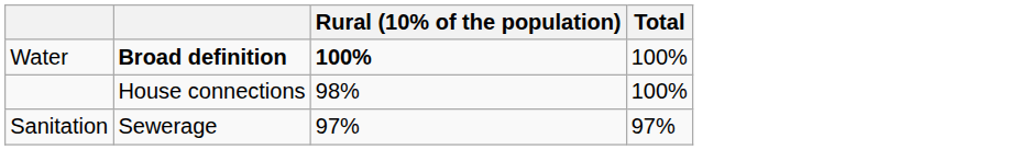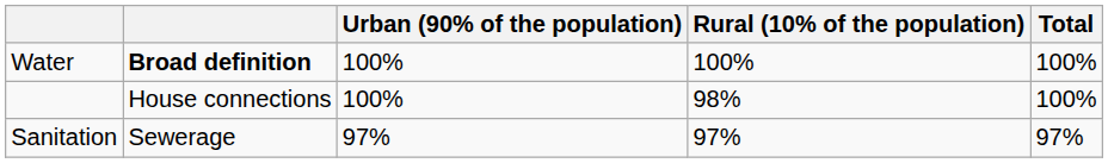+ column: Urban (90% of the population) | 100% | 100% | 97%
Water | Rural (10% of the population): bold -> normal
